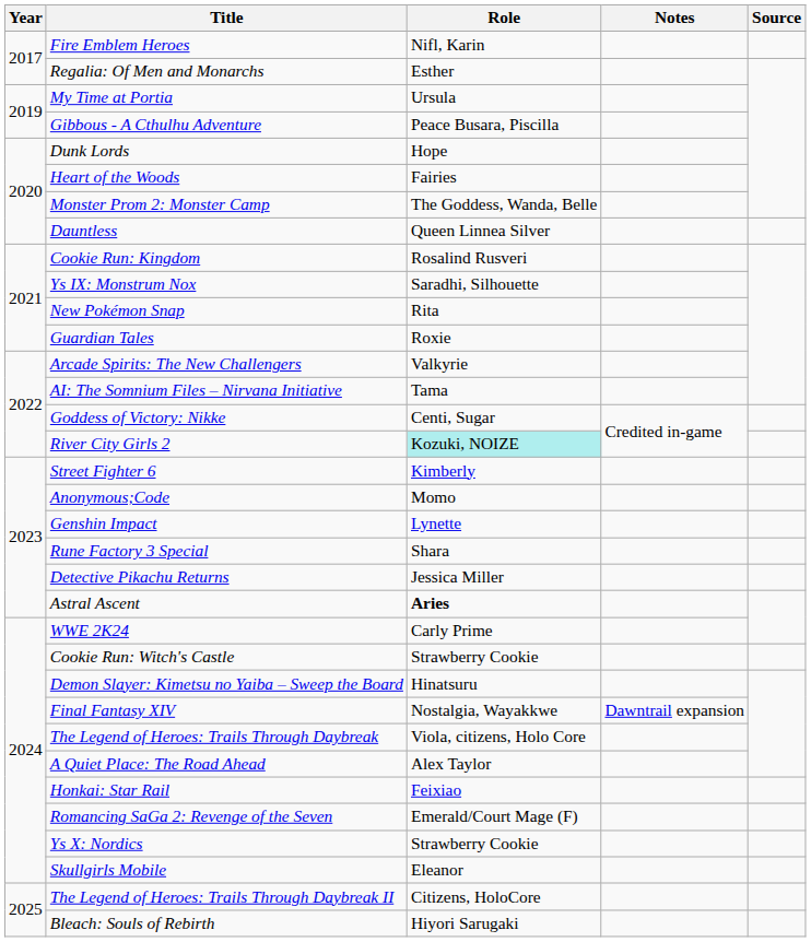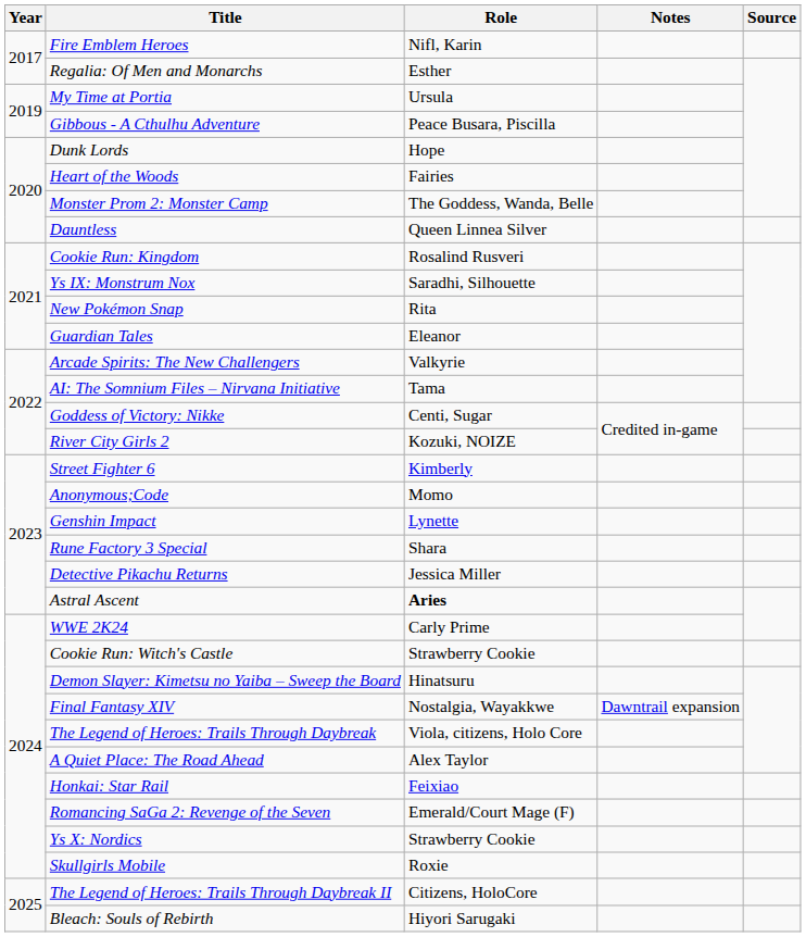Guardian Tales | Role: Roxie -> Eleanor
River City Girls 2 | Role: paleturquoise background -> no background
Skullgirls Mobile | Role: Eleanor -> Roxie
